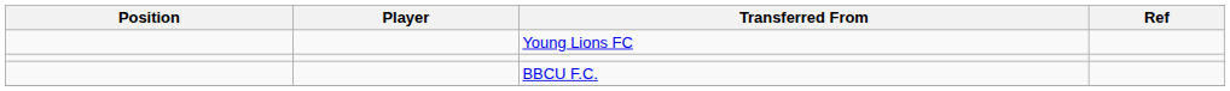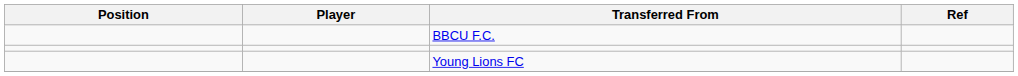rows swapped: Young Lions FC <-> BBCU F.C.
